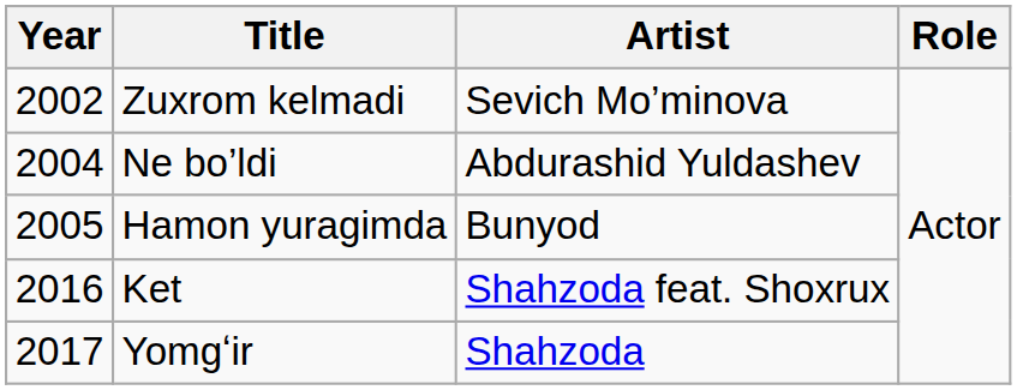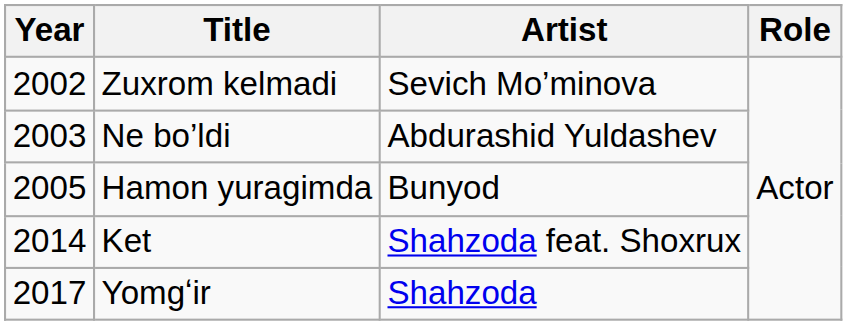Ne bo’ldi | Year: 2004 -> 2003
Ket | Year: 2016 -> 2014
